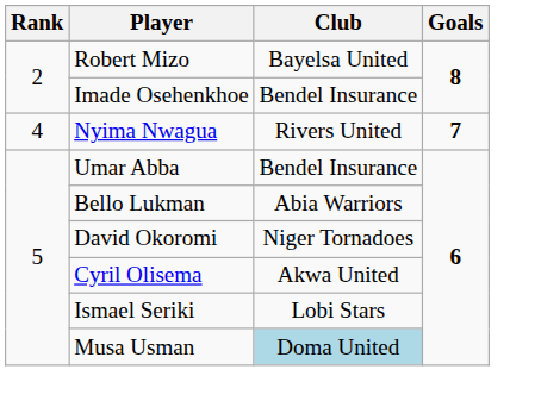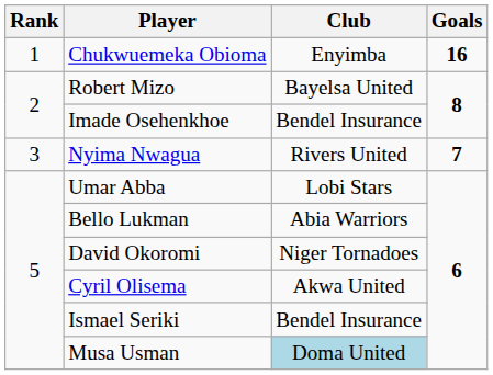+ row: 1 | Chukwuemeka Obioma | Enyimba | 16
Nyima Nwagua | Rank: 4 -> 3
Umar Abba | Club: Bendel Insurance -> Lobi Stars
Ismael Seriki | Club: Lobi Stars -> Bendel Insurance
